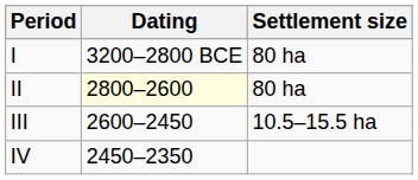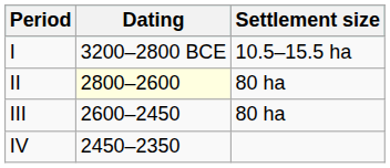I | Settlement size: 80 ha -> 10.5–15.5 ha
III | Settlement size: 10.5–15.5 ha -> 80 ha
